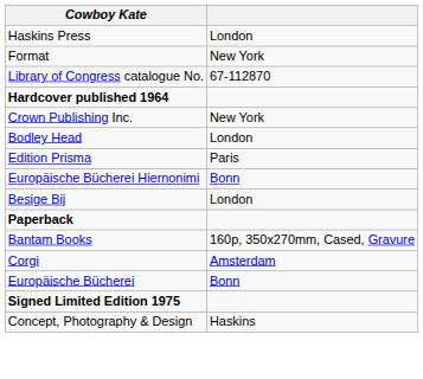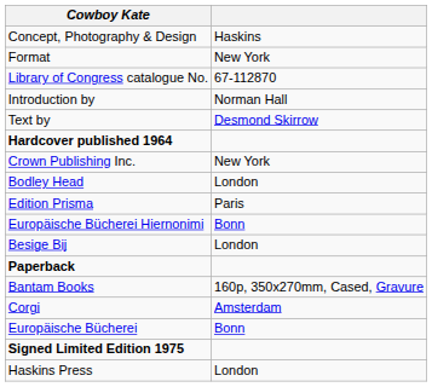rows swapped: Concept, Photography & Design <-> Haskins Press
+ row: Introduction by | Norman Hall
+ row: Text by | Desmond Skirrow
